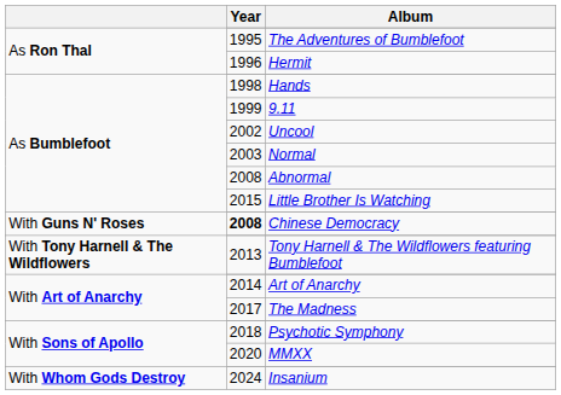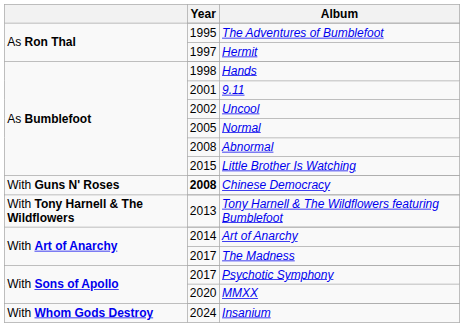Hermit | Year: 1996 -> 1997
9.11 | Year: 1999 -> 2001
Normal | Year: 2003 -> 2005
Psychotic Symphony | Year: 2018 -> 2017
